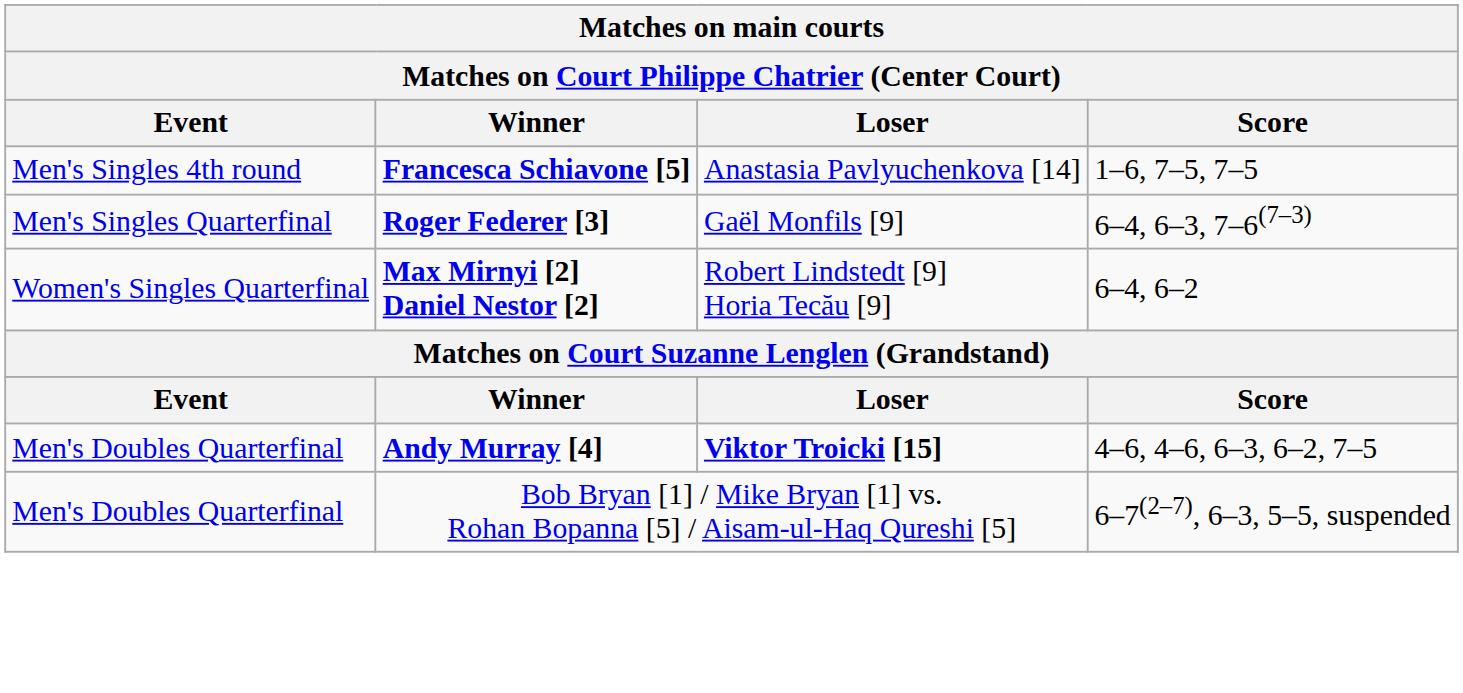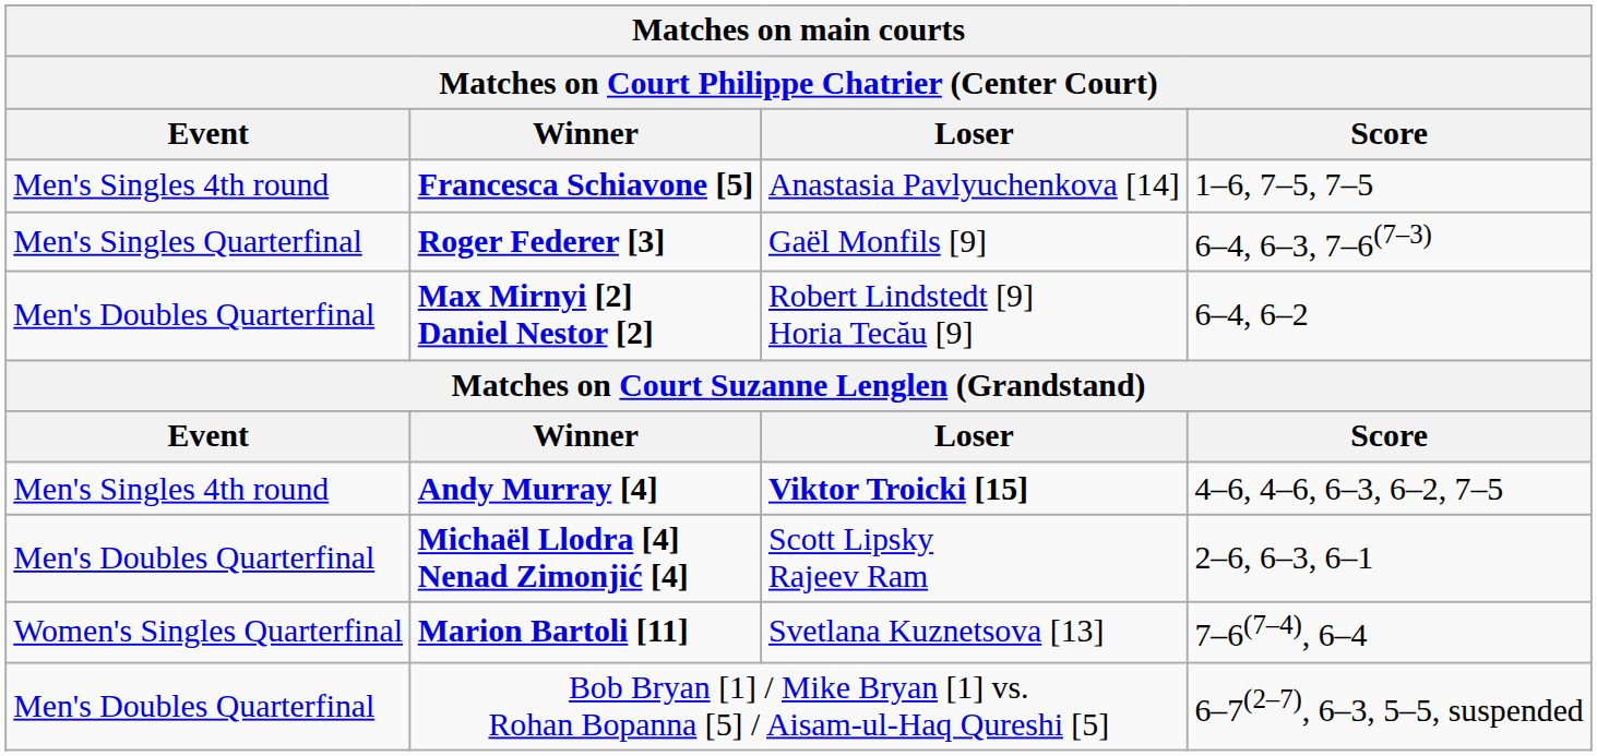Max Mirnyi [2] Daniel Nestor [2] | Event: Women's Singles Quarterfinal -> Men's Doubles Quarterfinal
Andy Murray [4] | Event: Men's Doubles Quarterfinal -> Men's Singles 4th round
+ row: Men's Doubles Quarterfinal | Michaël Llodra [4] Nenad Zimonjić [4] | Scott Lipsky Rajeev Ram | 2–6, 6–3, 6–1
+ row: Women's Singles Quarterfinal | Marion Bartoli [11] | Svetlana Kuznetsova [13] | 7–6(7–4), 6–4
